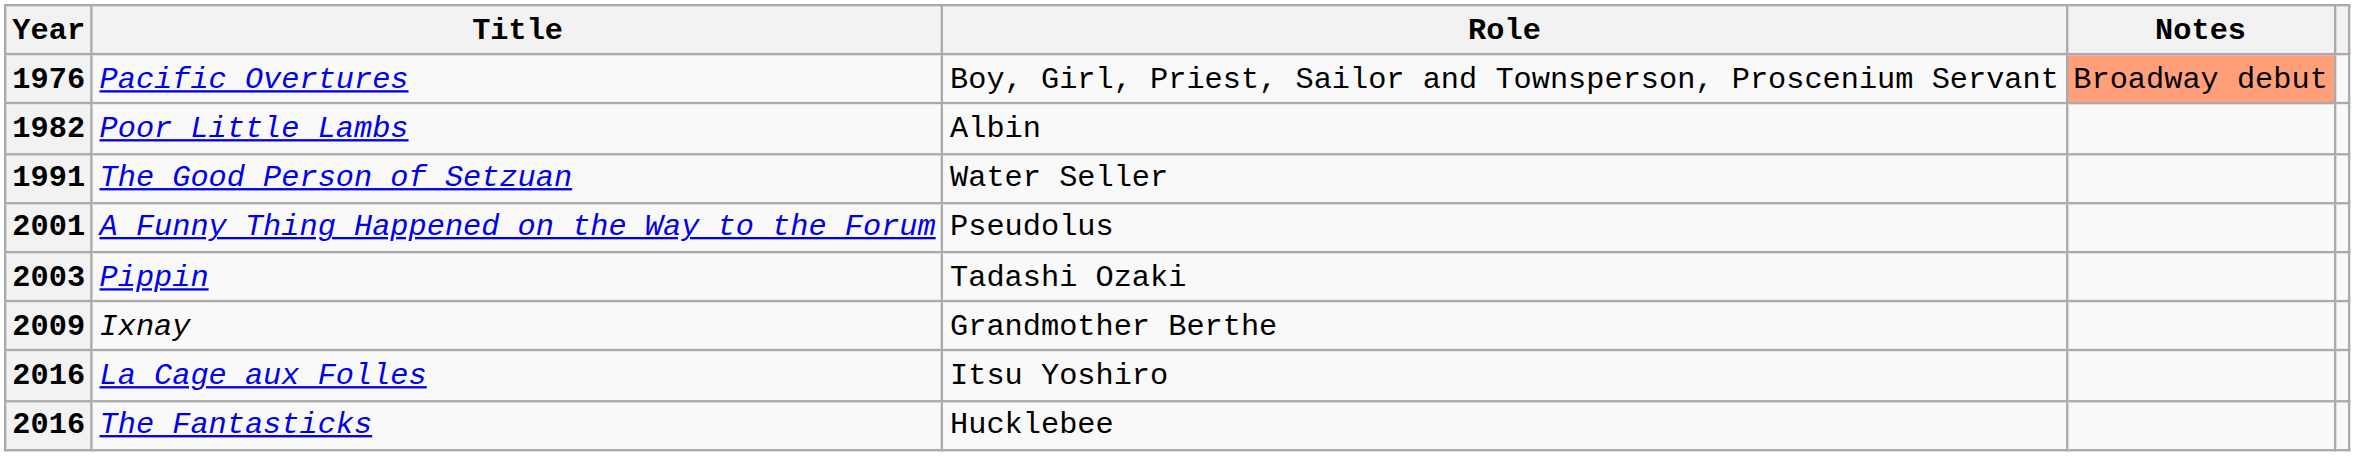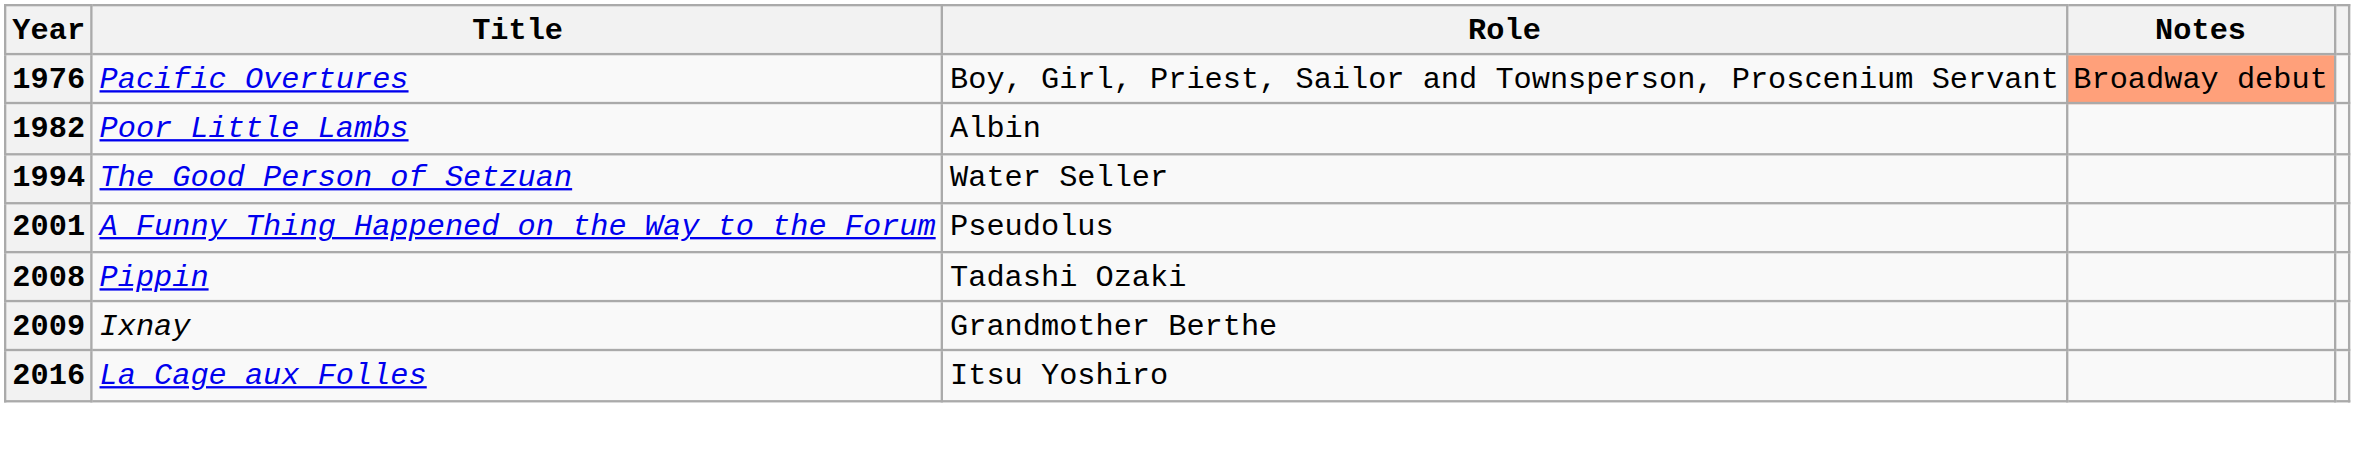The Good Person of Setzuan | Year: 1991 -> 1994
Pippin | Year: 2003 -> 2008
- row: 2016 | The Fantasticks | Hucklebee
